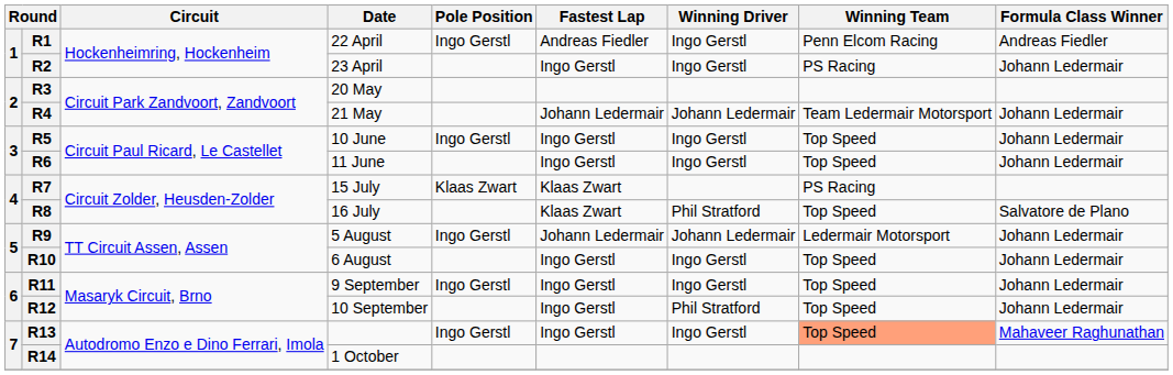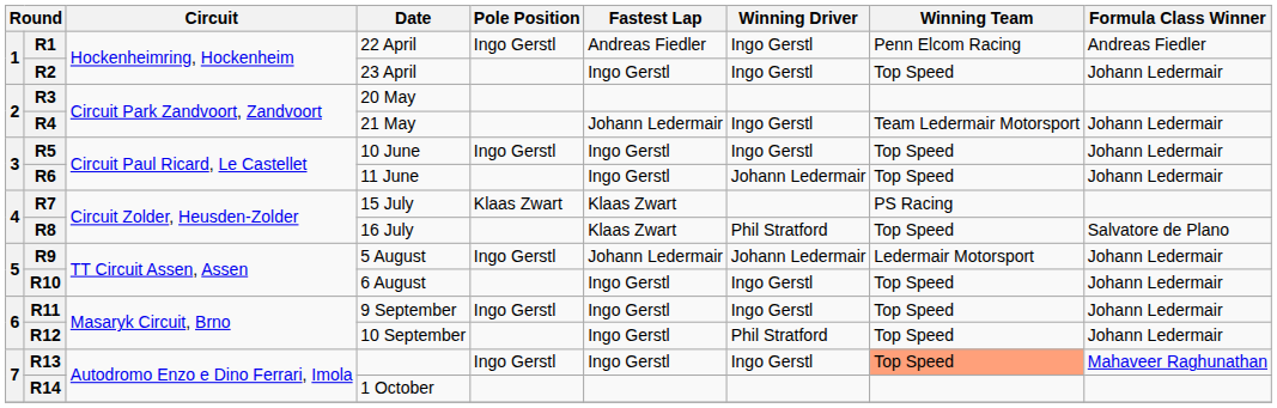R2 | Winning Team: PS Racing -> Top Speed
R4 | Winning Driver: Johann Ledermair -> Ingo Gerstl
R6 | Winning Driver: Ingo Gerstl -> Johann Ledermair
